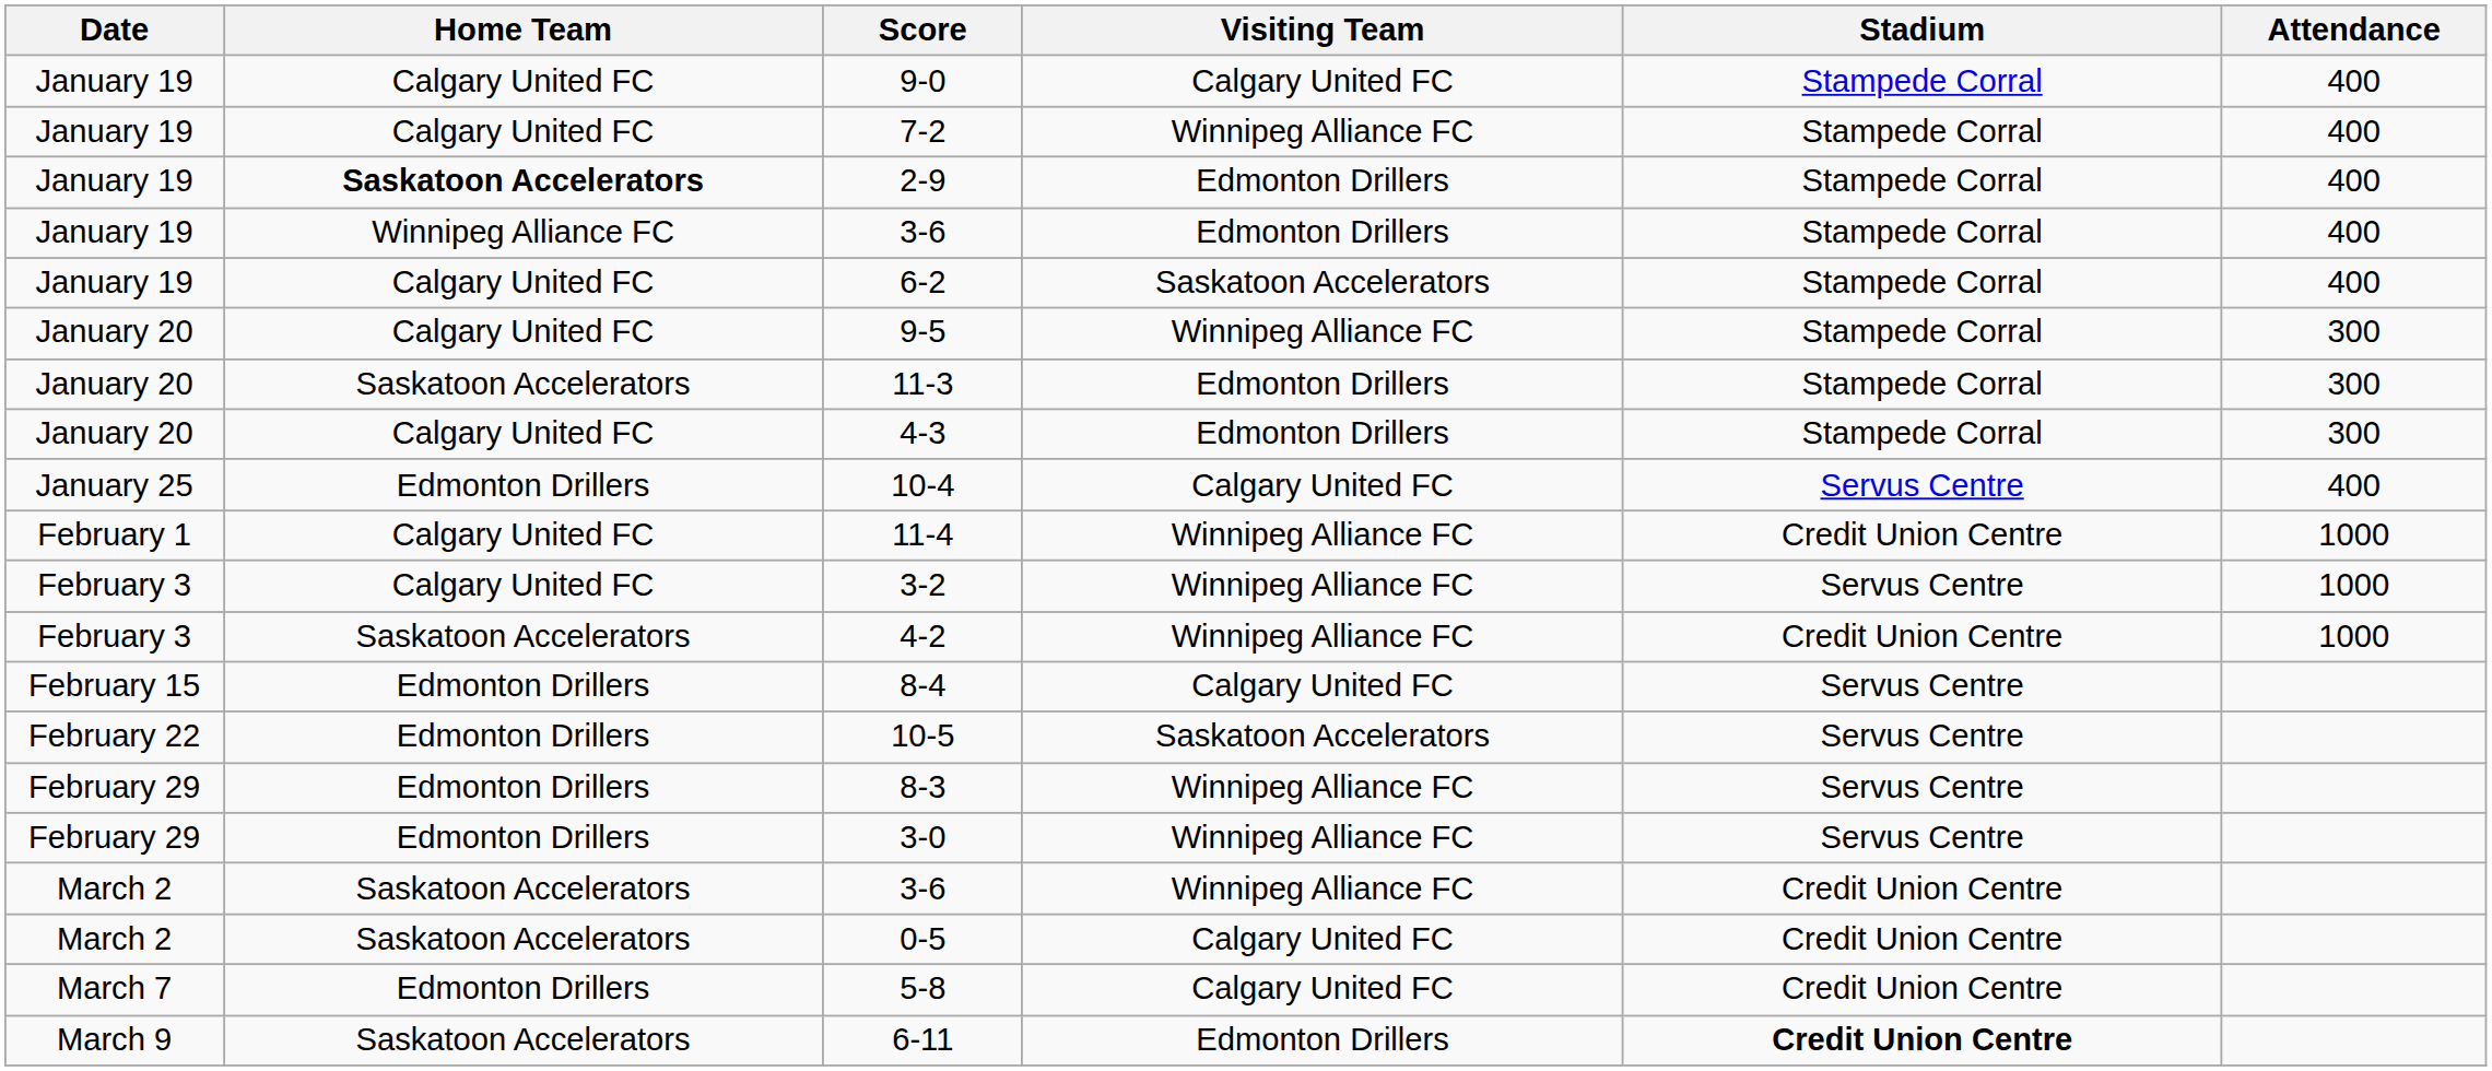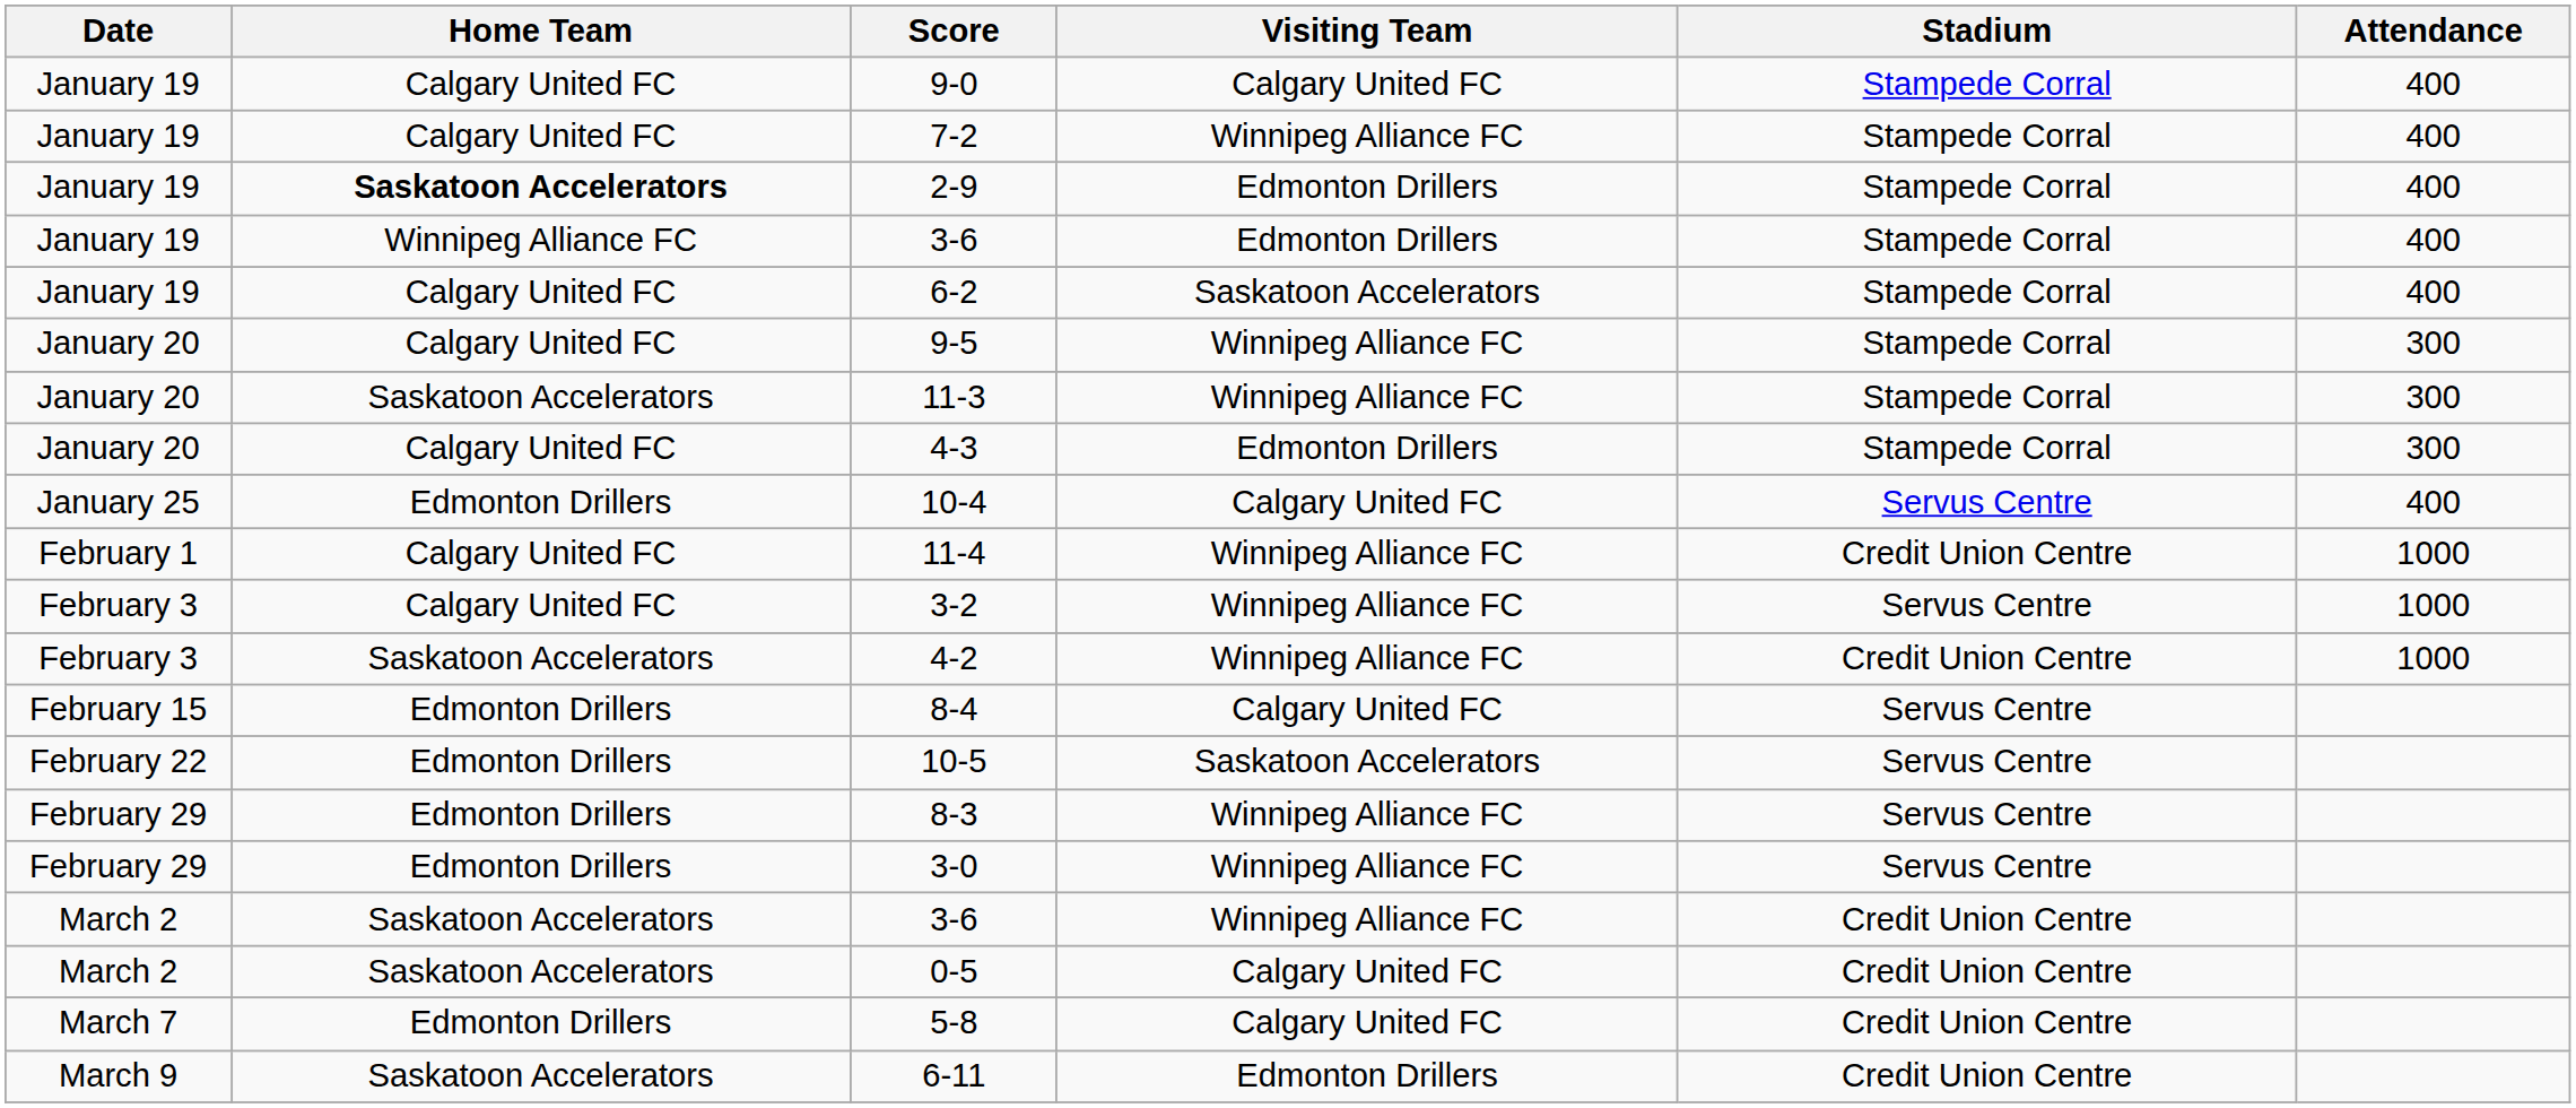11-3 | Visiting Team: Edmonton Drillers -> Winnipeg Alliance FC
6-11 | Stadium: bold -> normal
